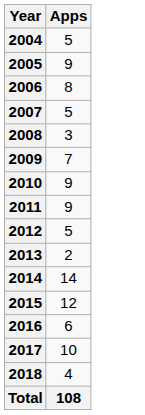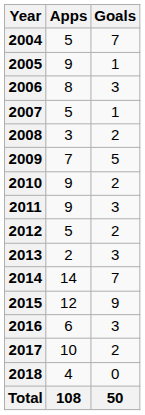+ column: Goals | 7 | 1 | 3 | 1 | 2 | 5 | 2 | 3 | 2 | 3 | 7 | 9 | 3 | 2 | 0 | 50
